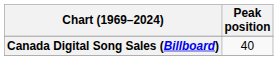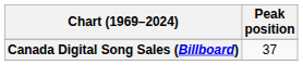Canada Digital Song Sales (Billboard) | Peak position: 40 -> 37
